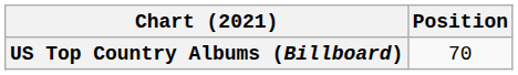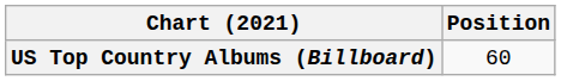US Top Country Albums (Billboard) | Position: 70 -> 60
